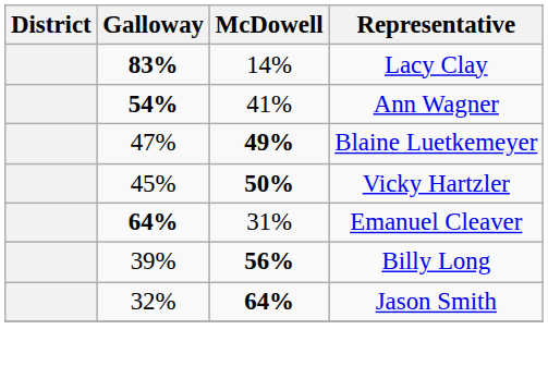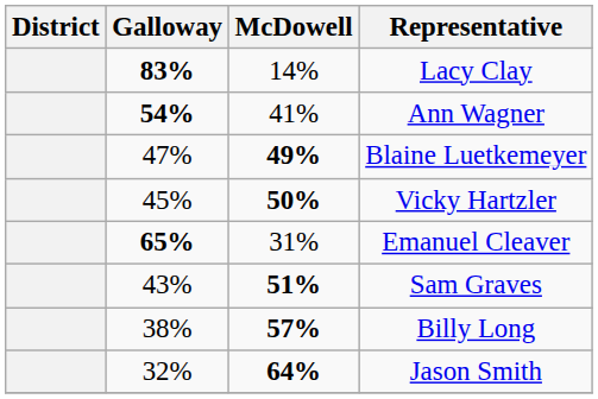Emanuel Cleaver | Galloway: 64% -> 65%
+ row: 43% | 51% | Sam Graves
Billy Long | Galloway: 39% -> 38%
Billy Long | McDowell: 56% -> 57%
